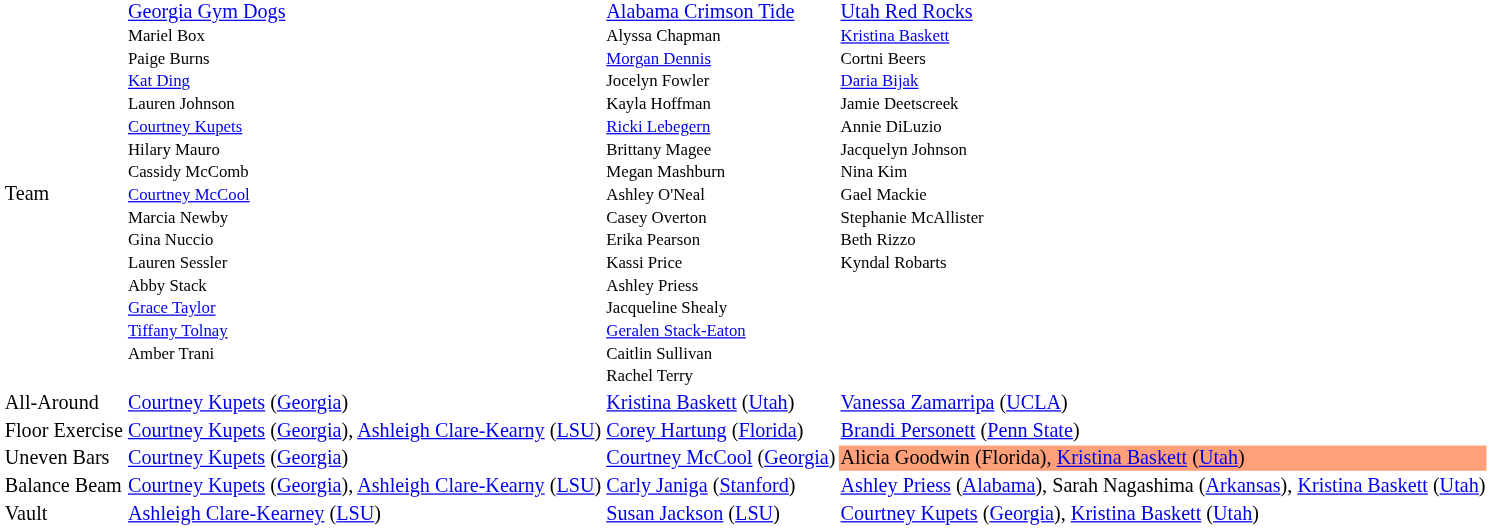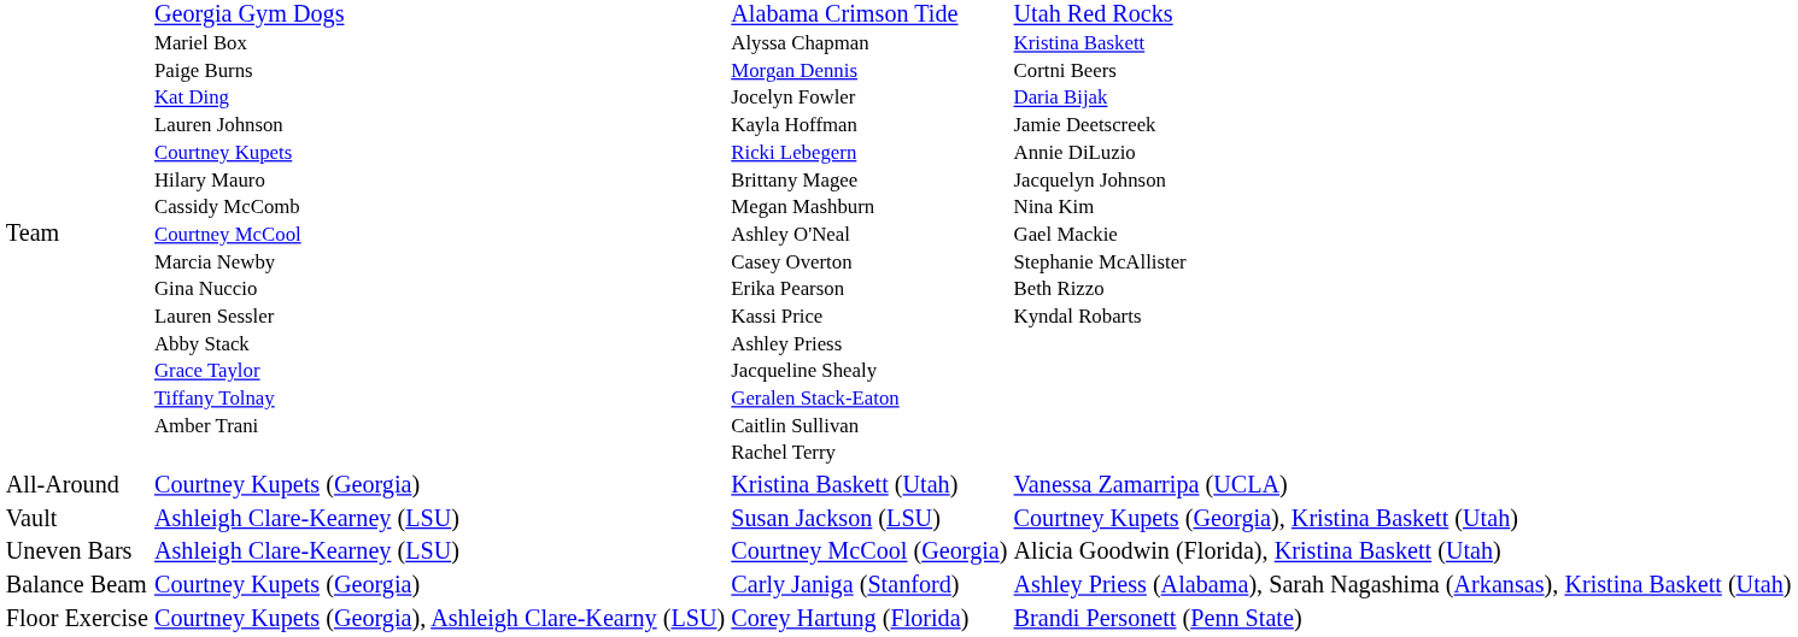rows swapped: Vault <-> Floor Exercise
Uneven Bars | column 2: Courtney Kupets (Georgia) -> Ashleigh Clare-Kearney (LSU)
Uneven Bars | column 4: lightsalmon background -> no background
Balance Beam | column 2: Courtney Kupets (Georgia), Ashleigh Clare-Kearny (LSU) -> Courtney Kupets (Georgia)
